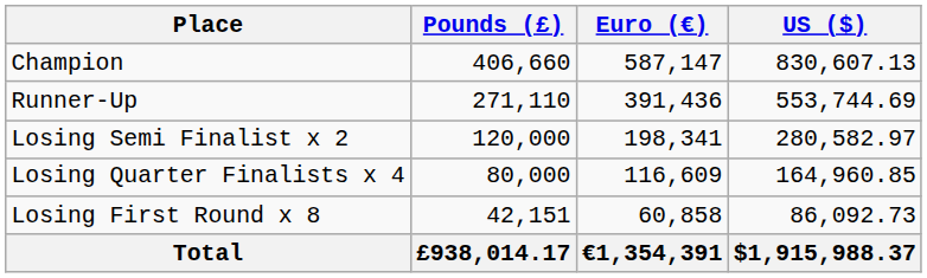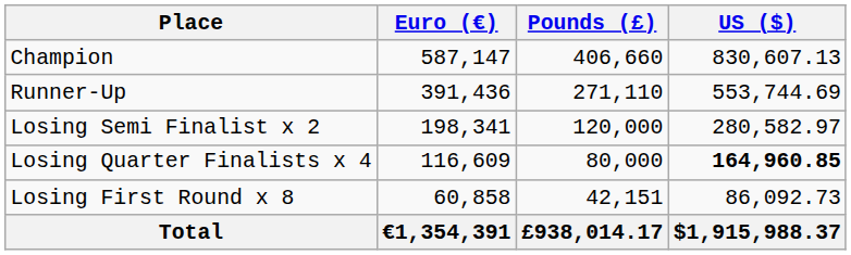columns swapped: Euro (€) <-> Pounds (£)
Losing Quarter Finalists x 4 | US ($): normal -> bold
